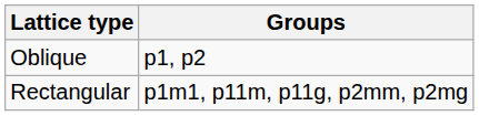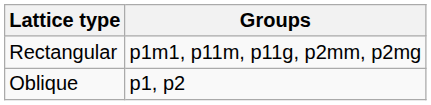rows swapped: Oblique <-> Rectangular
